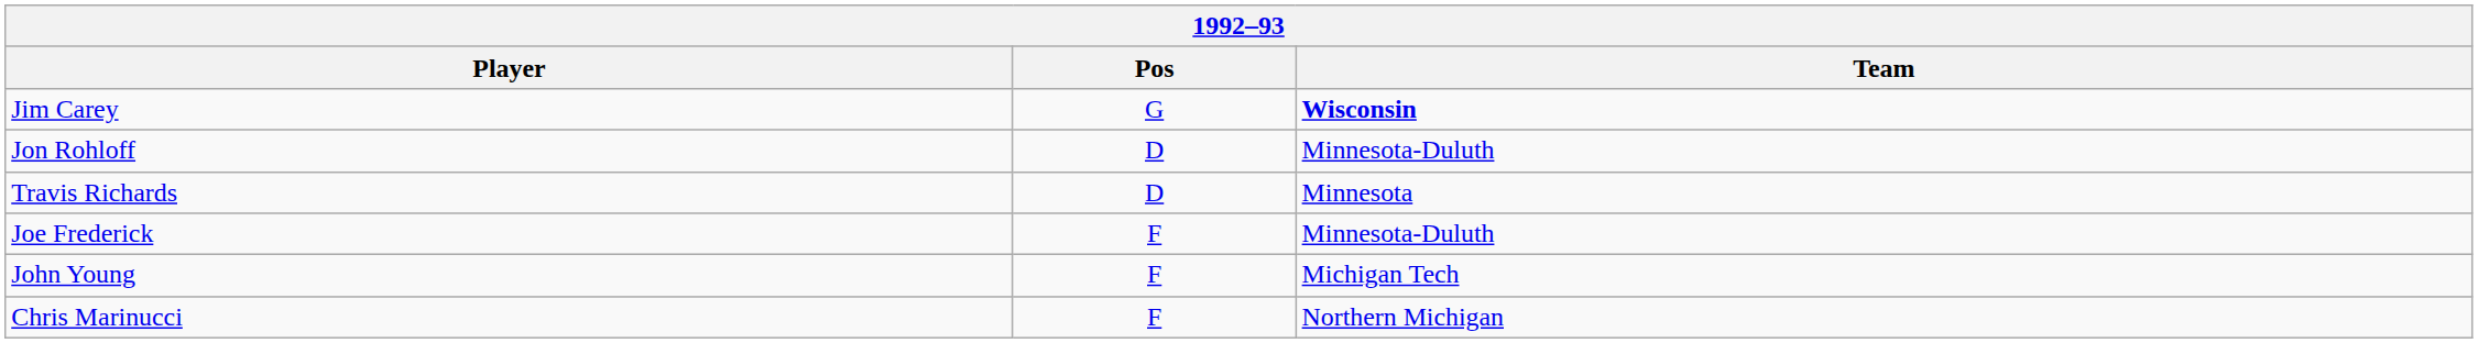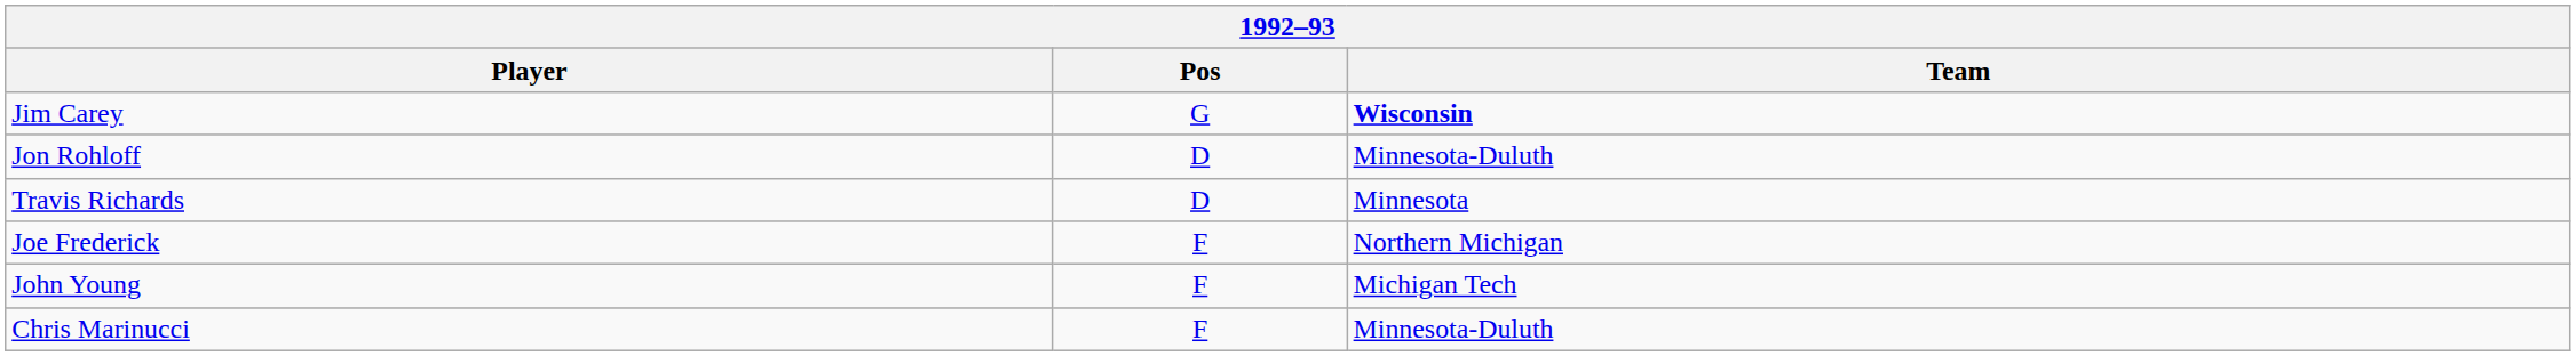Joe Frederick | Team: Minnesota-Duluth -> Northern Michigan
Chris Marinucci | Team: Northern Michigan -> Minnesota-Duluth
